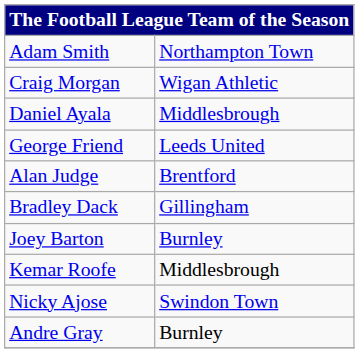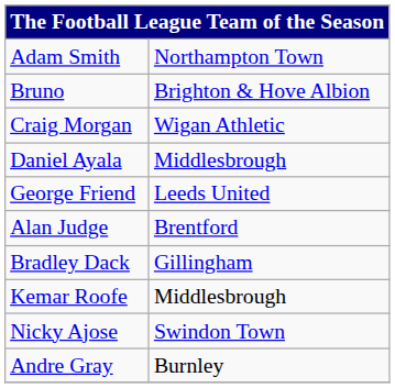+ row: Bruno | Brighton & Hove Albion
- row: Joey Barton | Burnley
